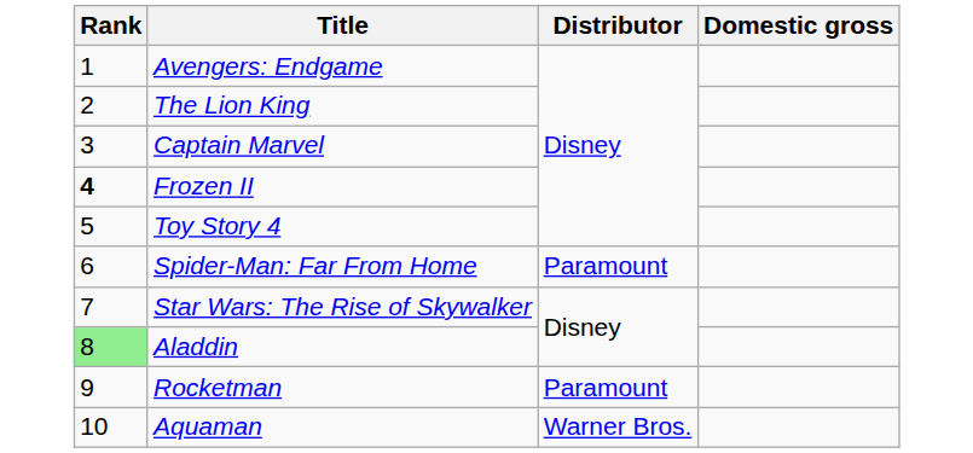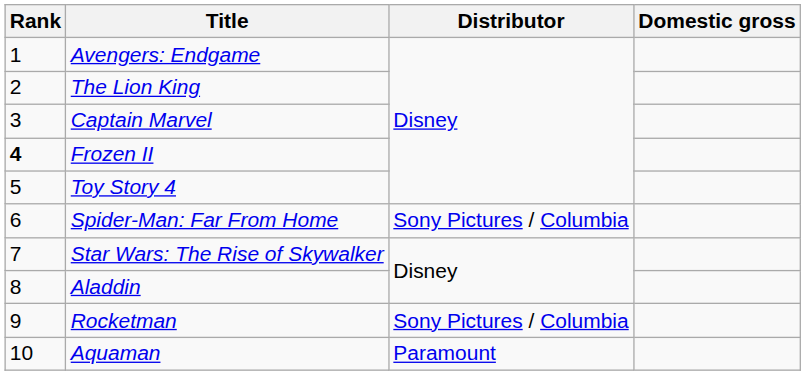Spider-Man: Far From Home | Distributor: Paramount -> Sony Pictures / Columbia
Aladdin | Rank: lightgreen background -> no background
Rocketman | Distributor: Paramount -> Sony Pictures / Columbia
Aquaman | Distributor: Warner Bros. -> Paramount
